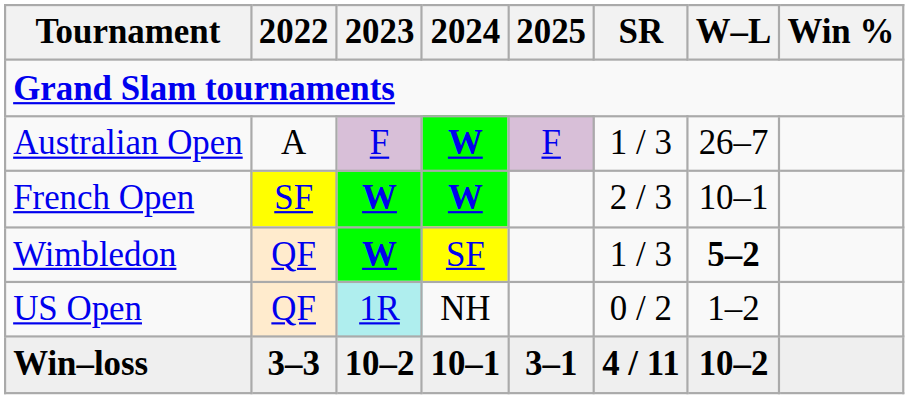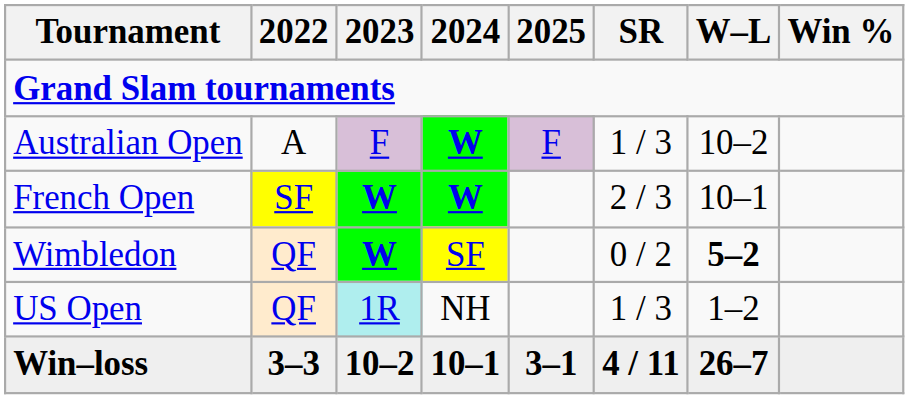Australian Open | W–L: 26–7 -> 10–2
Wimbledon | SR: 1 / 3 -> 0 / 2
US Open | SR: 0 / 2 -> 1 / 3
Win–loss | W–L: 10–2 -> 26–7
